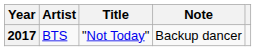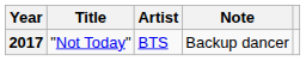columns swapped: Title <-> Artist
